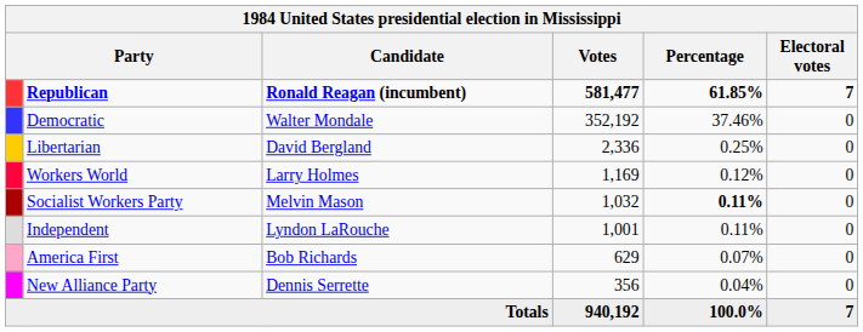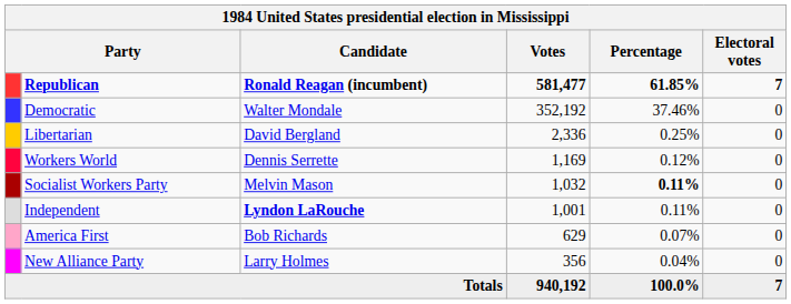Workers World | Candidate: Larry Holmes -> Dennis Serrette
Independent | Candidate: normal -> bold
New Alliance Party | Candidate: Dennis Serrette -> Larry Holmes
